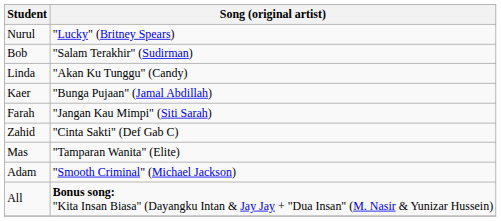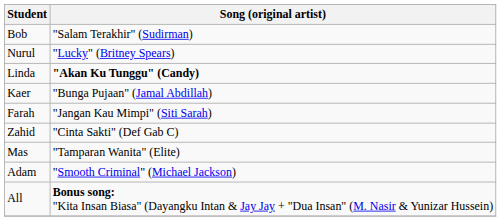rows swapped: Nurul <-> Bob
Linda | Song (original artist): normal -> bold
